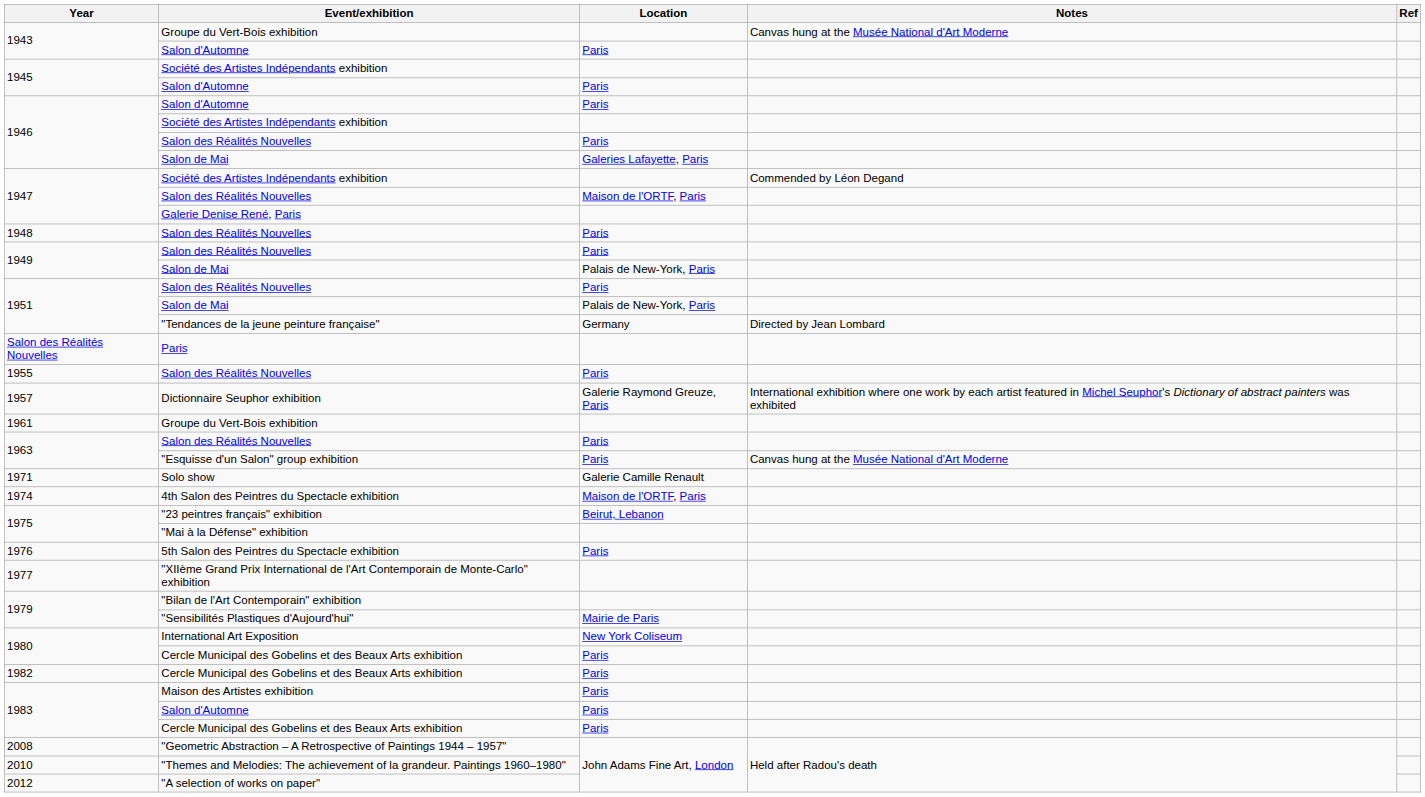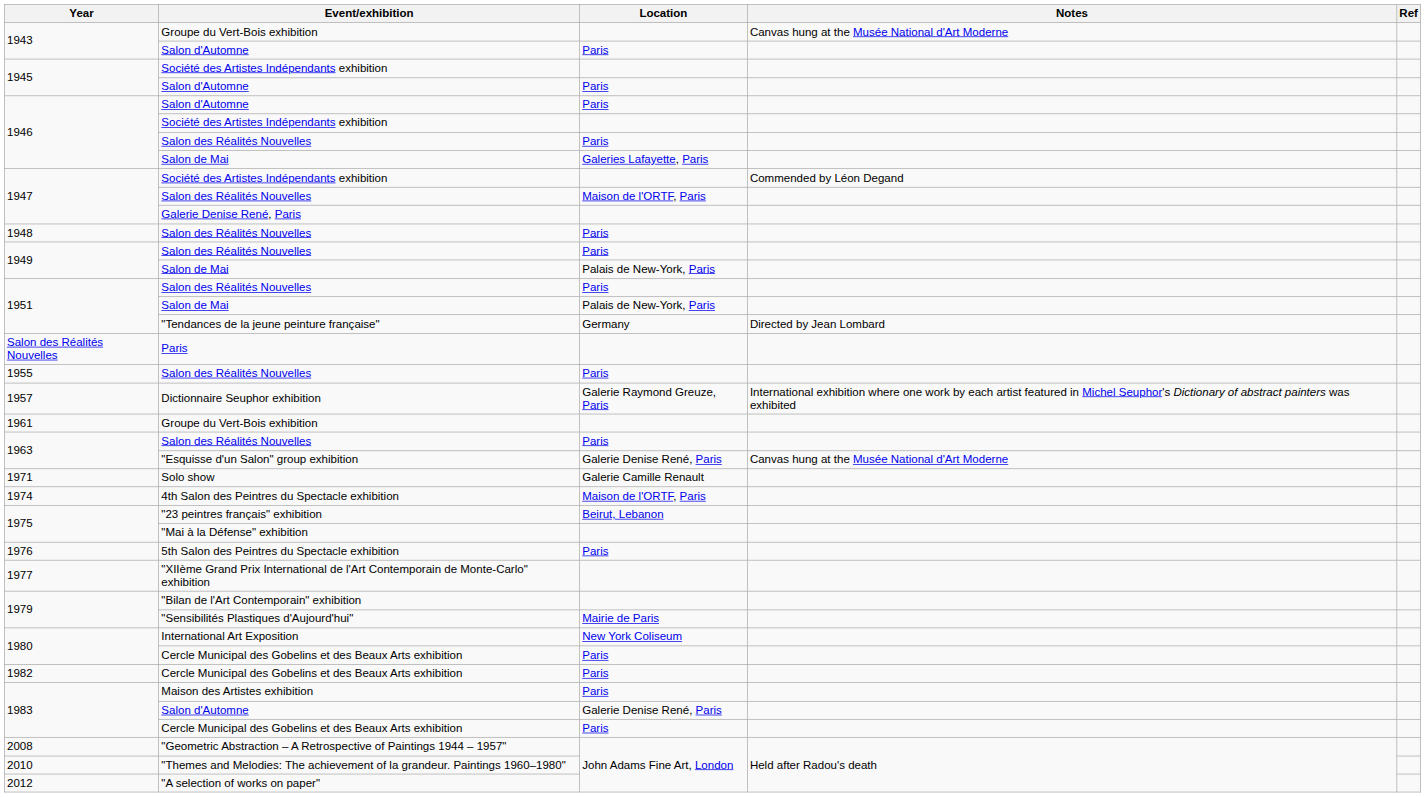1963 / "Esquisse d'un Salon" group exhibition | Location: Paris -> Galerie Denise René, Paris
1983 / Salon d'Automne | Location: Paris -> Galerie Denise René, Paris
